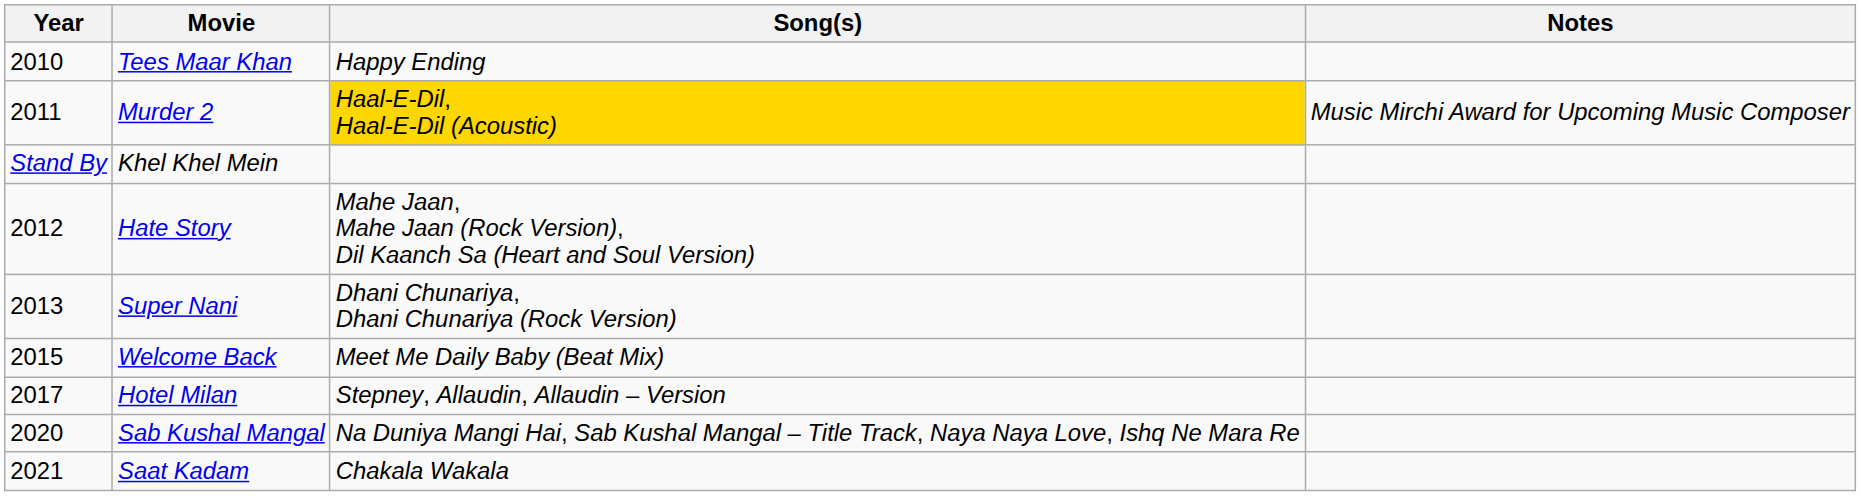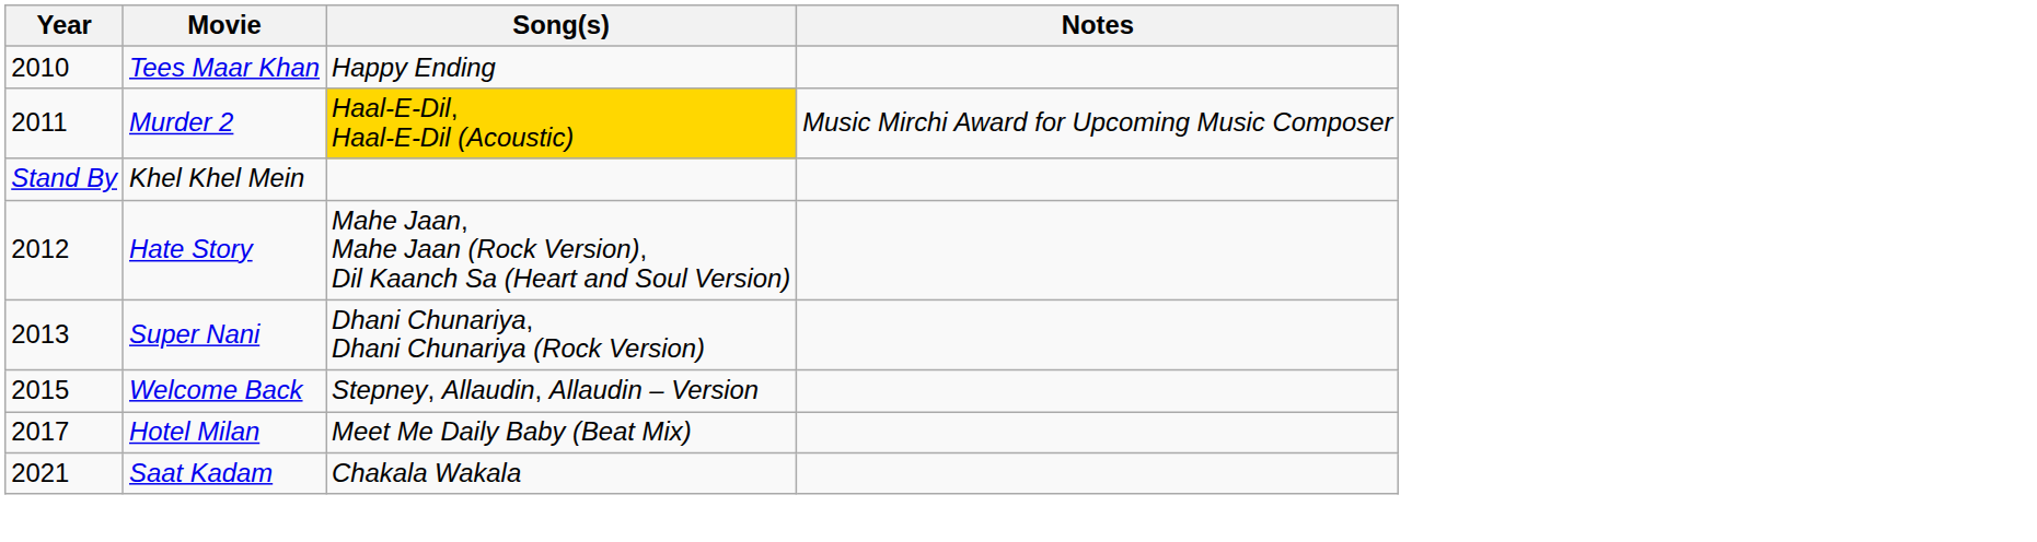Welcome Back | Song(s): Meet Me Daily Baby (Beat Mix) -> Stepney, Allaudin, Allaudin – Version
Hotel Milan | Song(s): Stepney, Allaudin, Allaudin – Version -> Meet Me Daily Baby (Beat Mix)
- row: 2020 | Sab Kushal Mangal | Na Duniya Mangi Hai, Sab Kushal Mangal – Title Track, Naya Naya Love, Ishq Ne Mara Re
